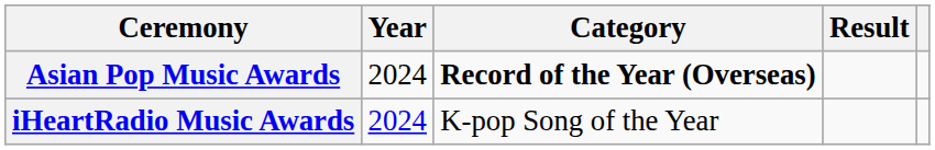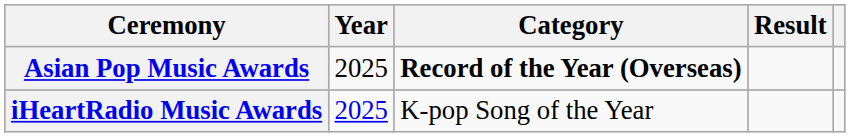Asian Pop Music Awards | Year: 2024 -> 2025
iHeartRadio Music Awards | Year: 2024 -> 2025
